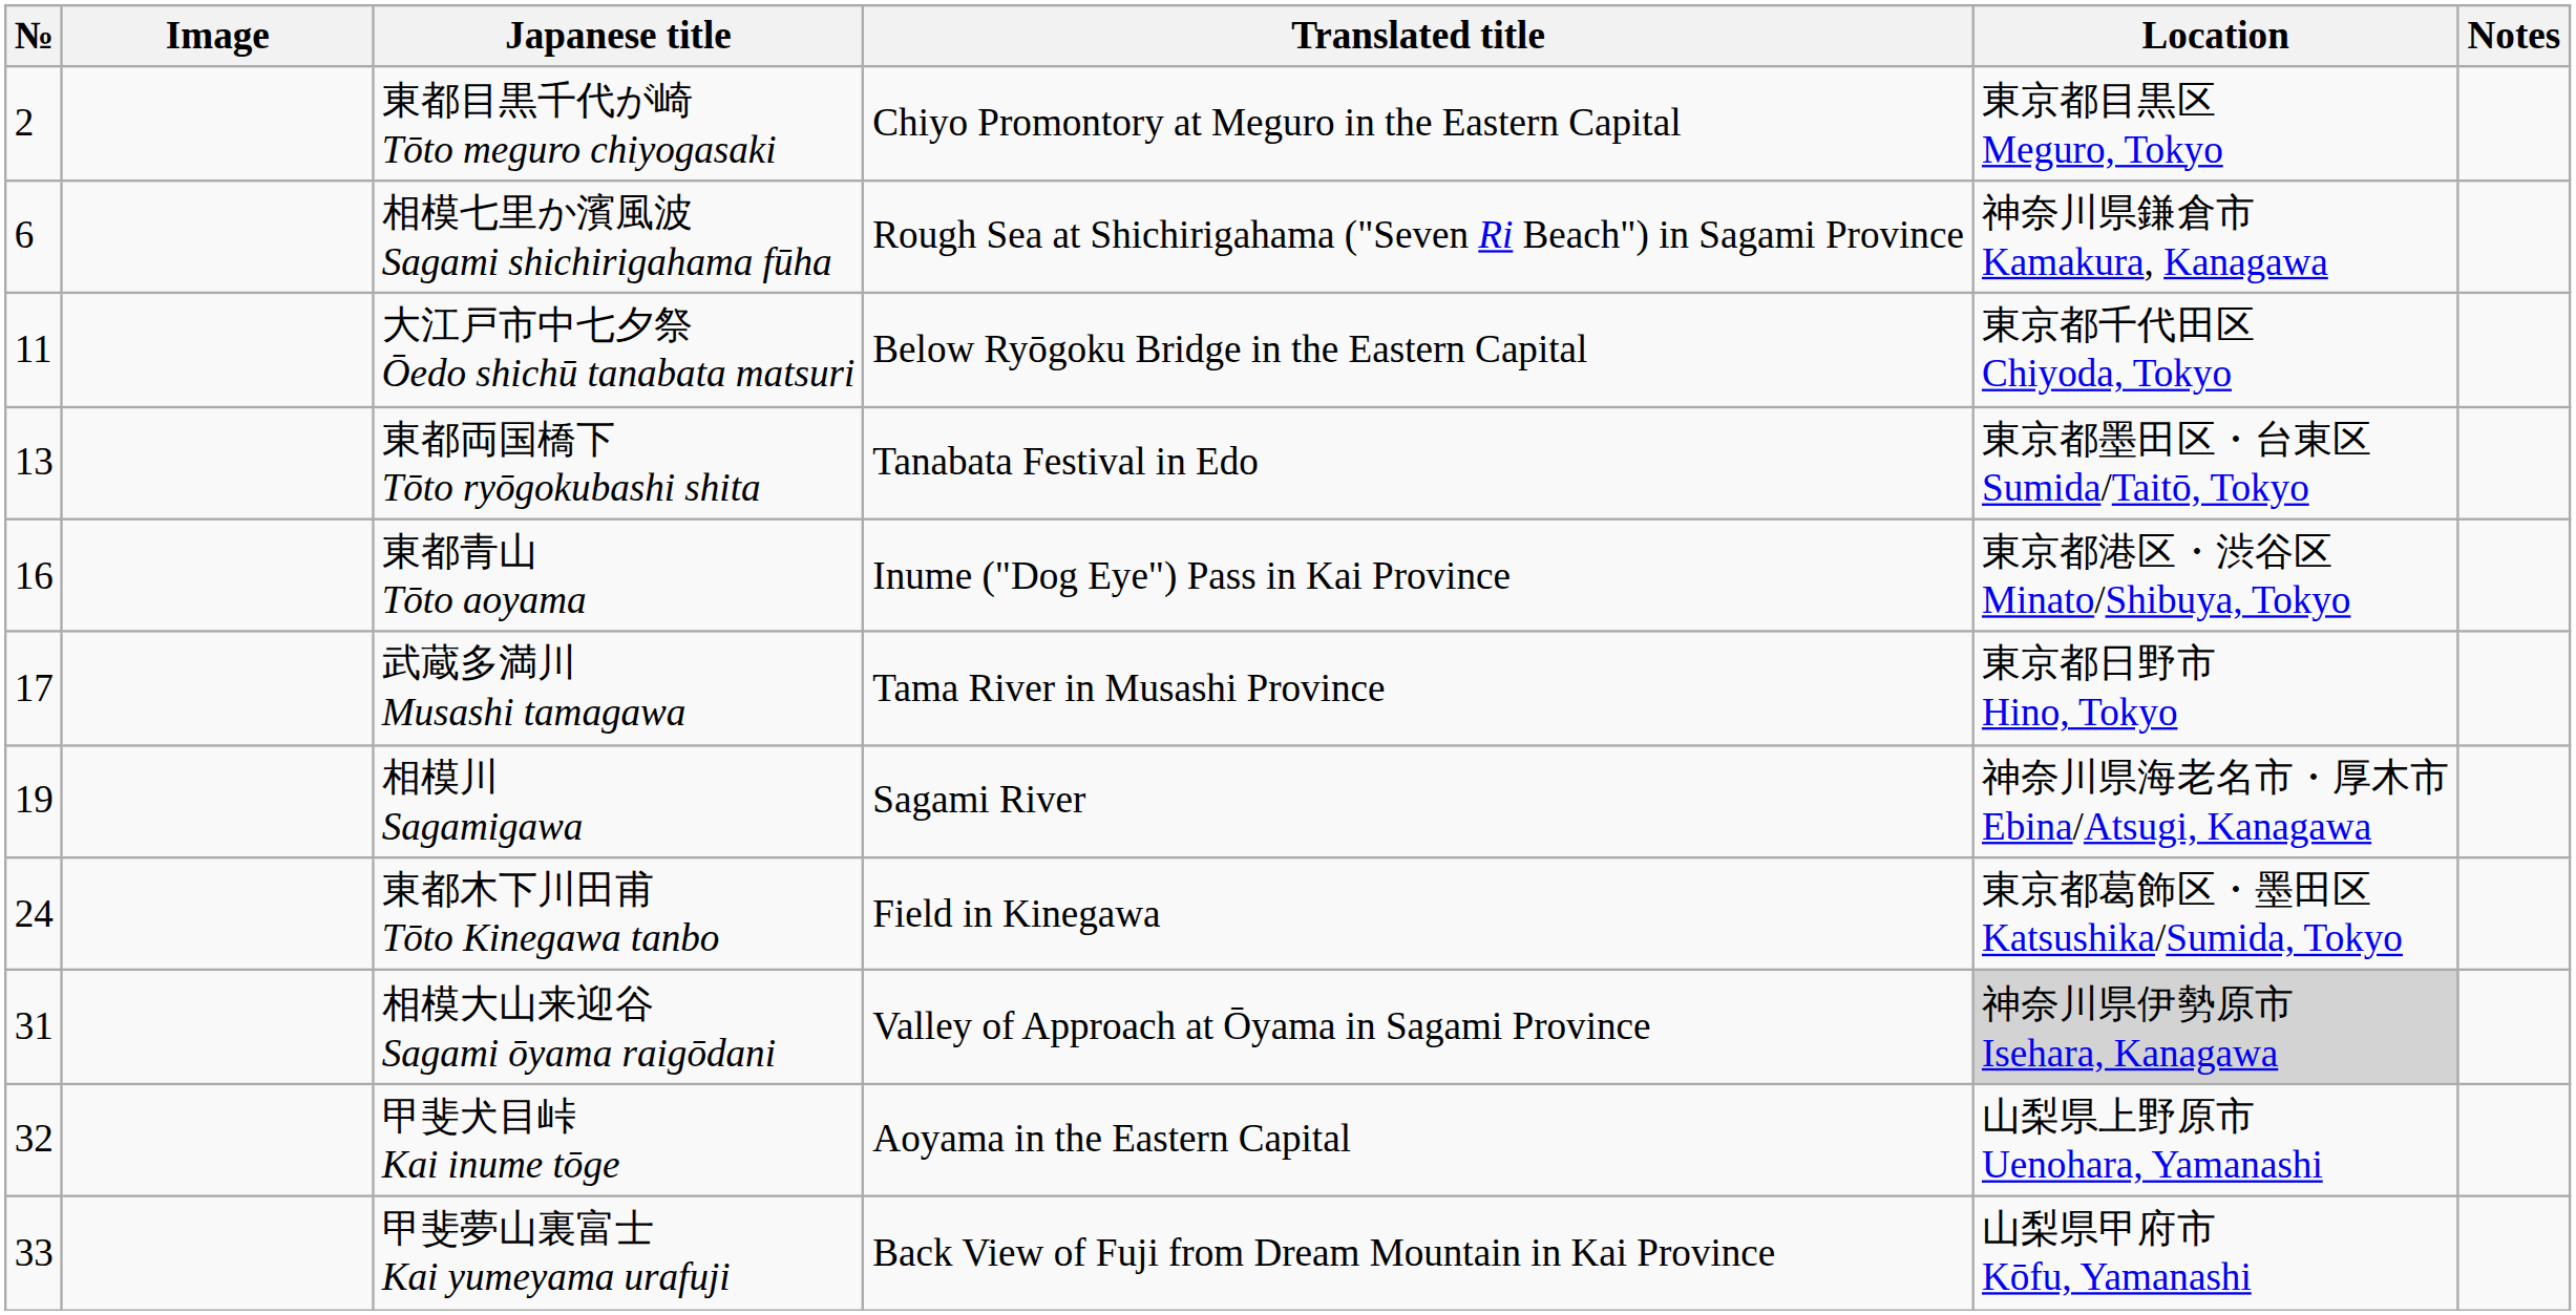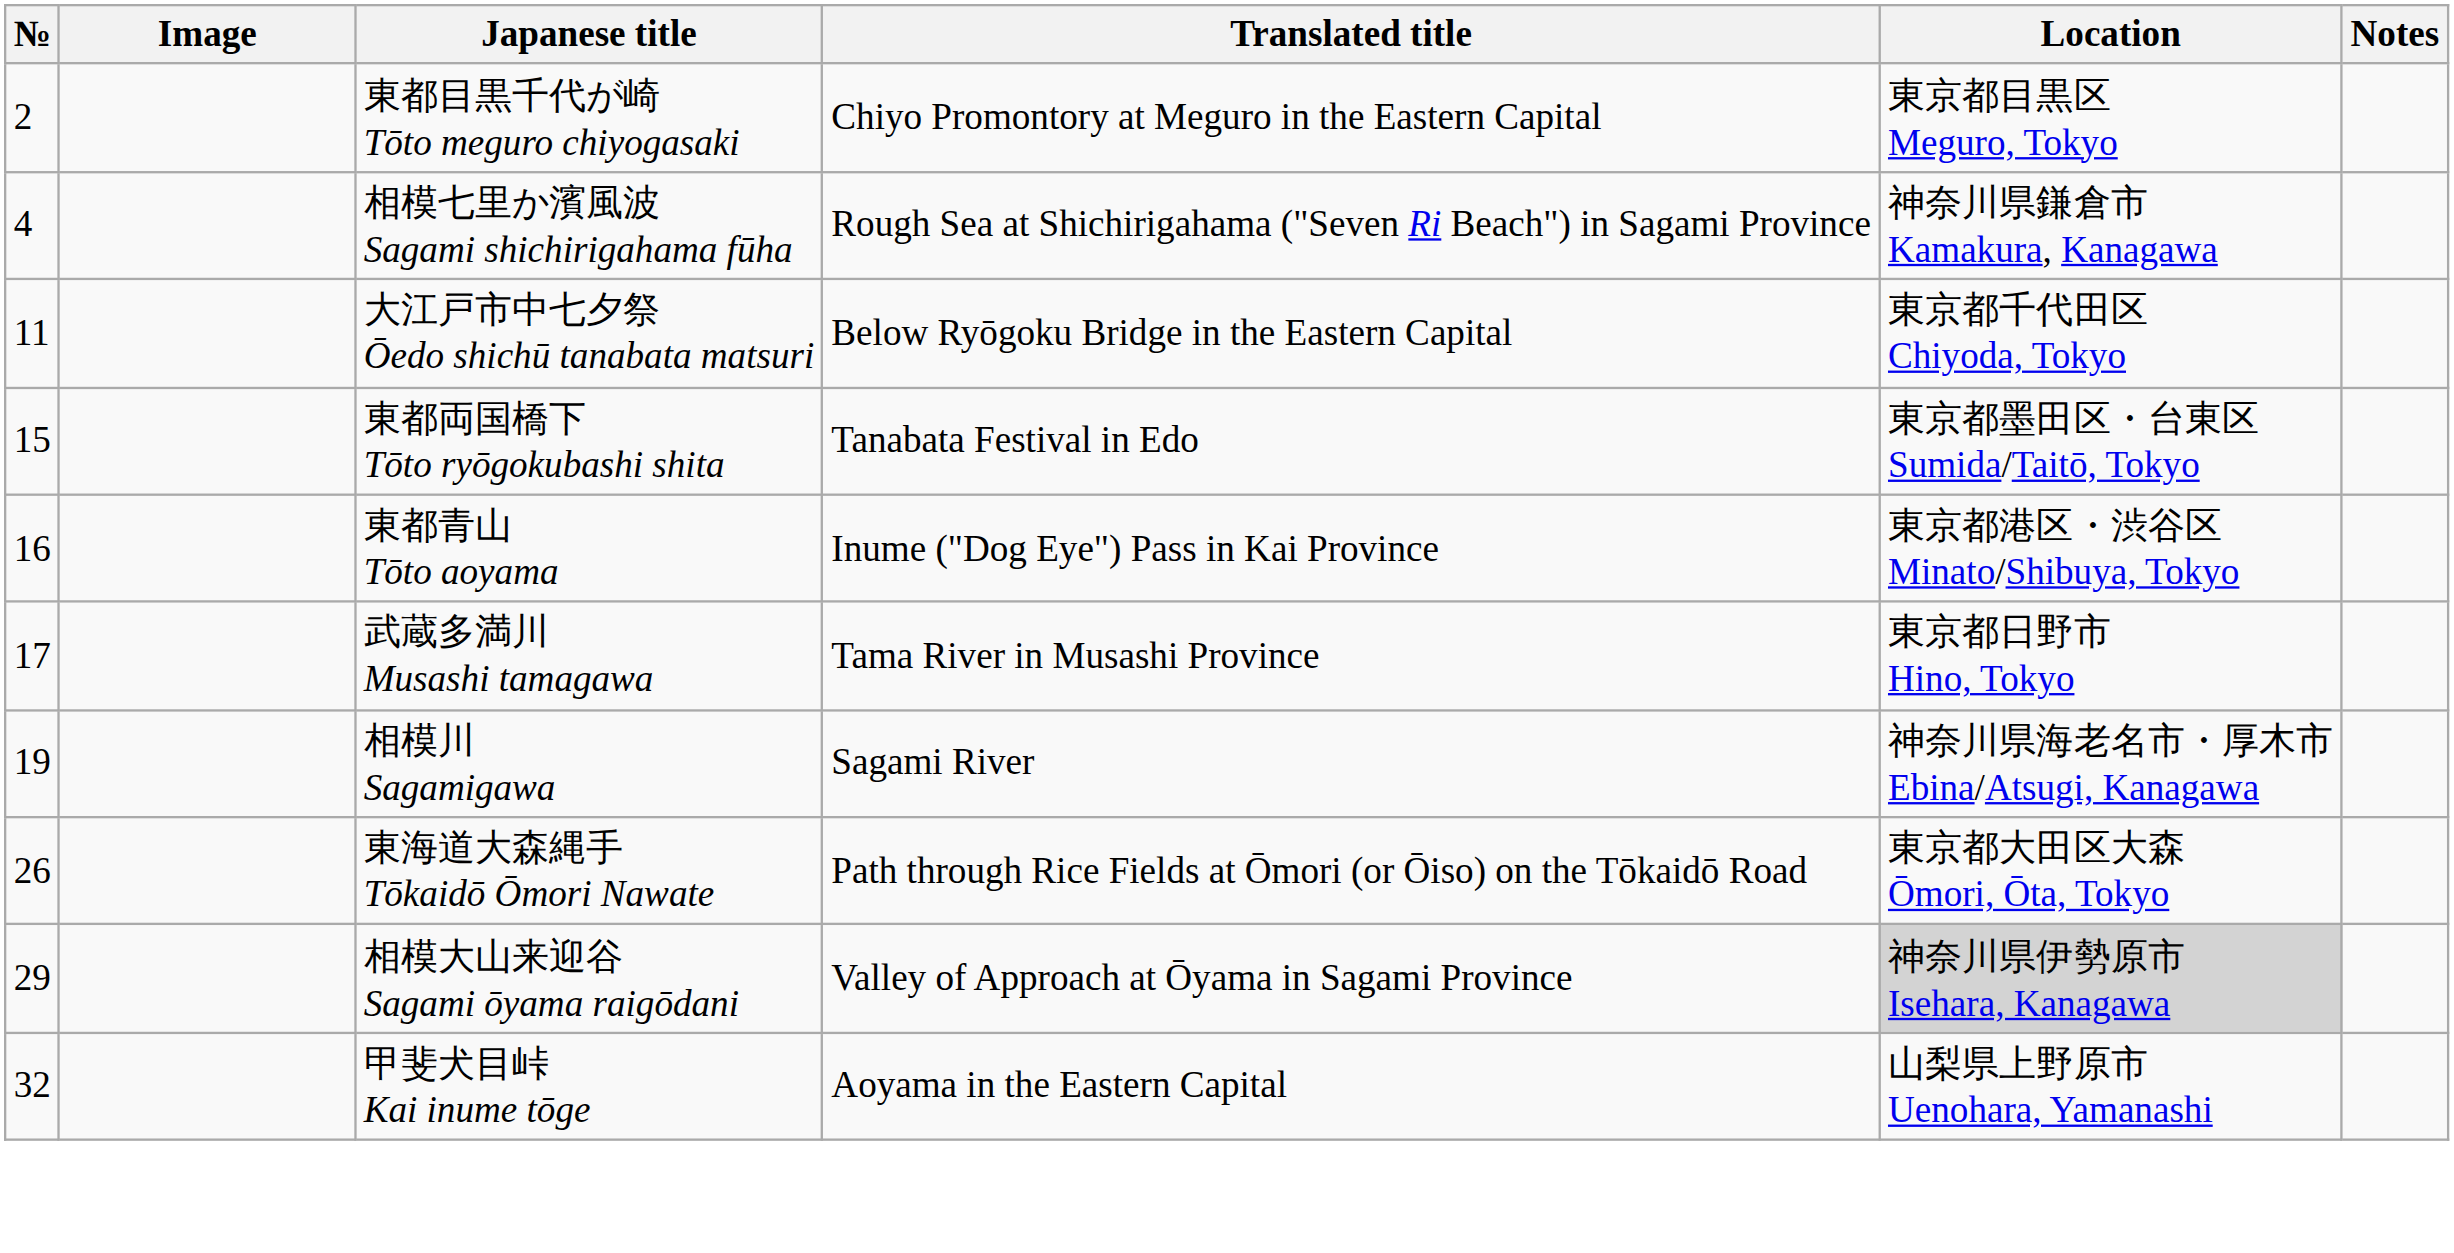相模七里か濱風波 Sagami shichirigahama fūha | №: 6 -> 4
東都両国橋下 Tōto ryōgokubashi shita | №: 13 -> 15
- row: 24 | 東都木下川田甫 Tōto Kinegawa tanbo | Field in Kinegawa | 東京都葛飾区・墨田区 Katsushika/Sumida, Tokyo
+ row: 26 | 東海道大森縄手 Tōkaidō Ōmori Nawate | Path through Rice Fields at Ōmori (or Ōiso) on the Tōkaidō Road | 東京都大田区大森 Ōmori, Ōta, Tokyo
相模大山来迎谷 Sagami ōyama raigōdani | №: 31 -> 29
- row: 33 | 甲斐夢山裏富士 Kai yumeyama urafuji | Back View of Fuji from Dream Mountain in Kai Province | 山梨県甲府市 Kōfu, Yamanashi
